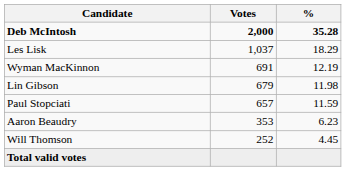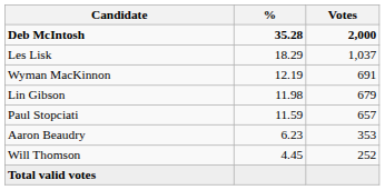columns swapped: Votes <-> %
